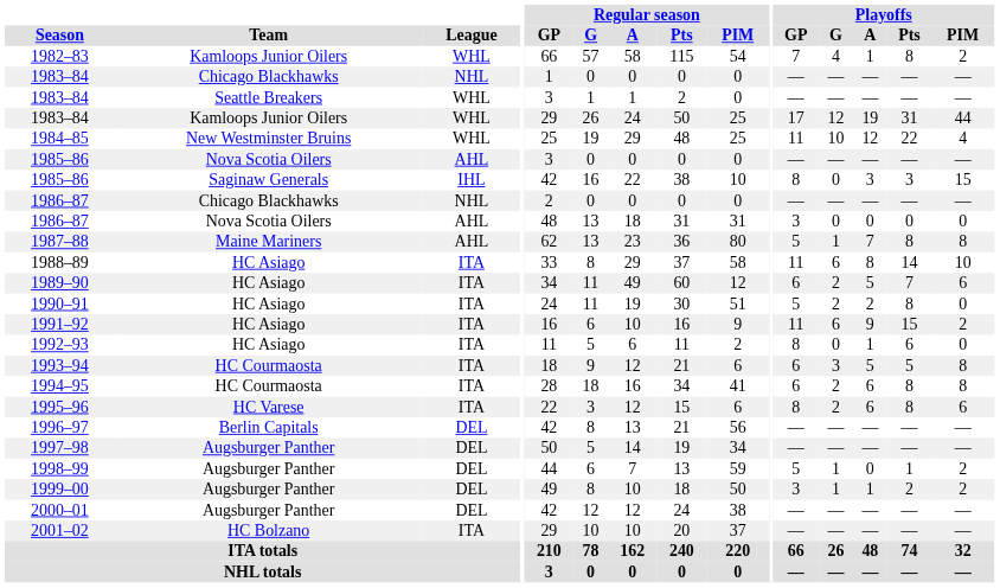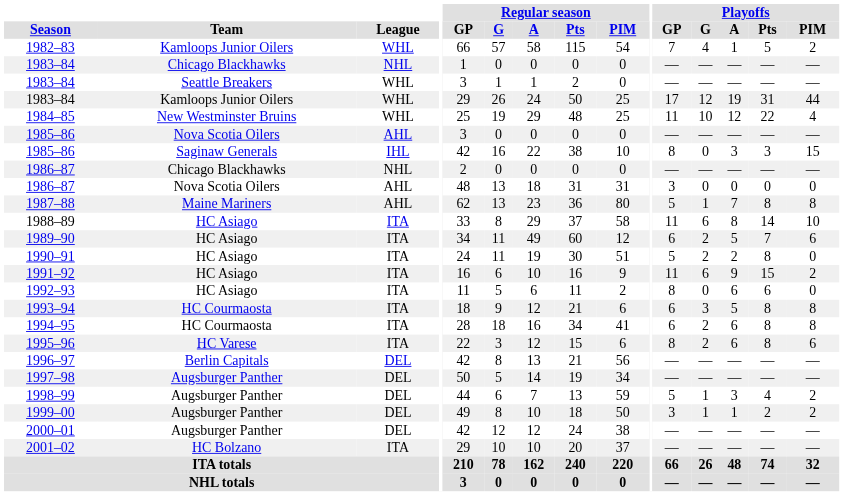1982–83 | Playoffs / Pts: 8 -> 5
1992–93 | Playoffs / A: 1 -> 6
1993–94 | Playoffs / Pts: 5 -> 8
1998–99 | Playoffs / A: 0 -> 3
1998–99 | Playoffs / Pts: 1 -> 4
